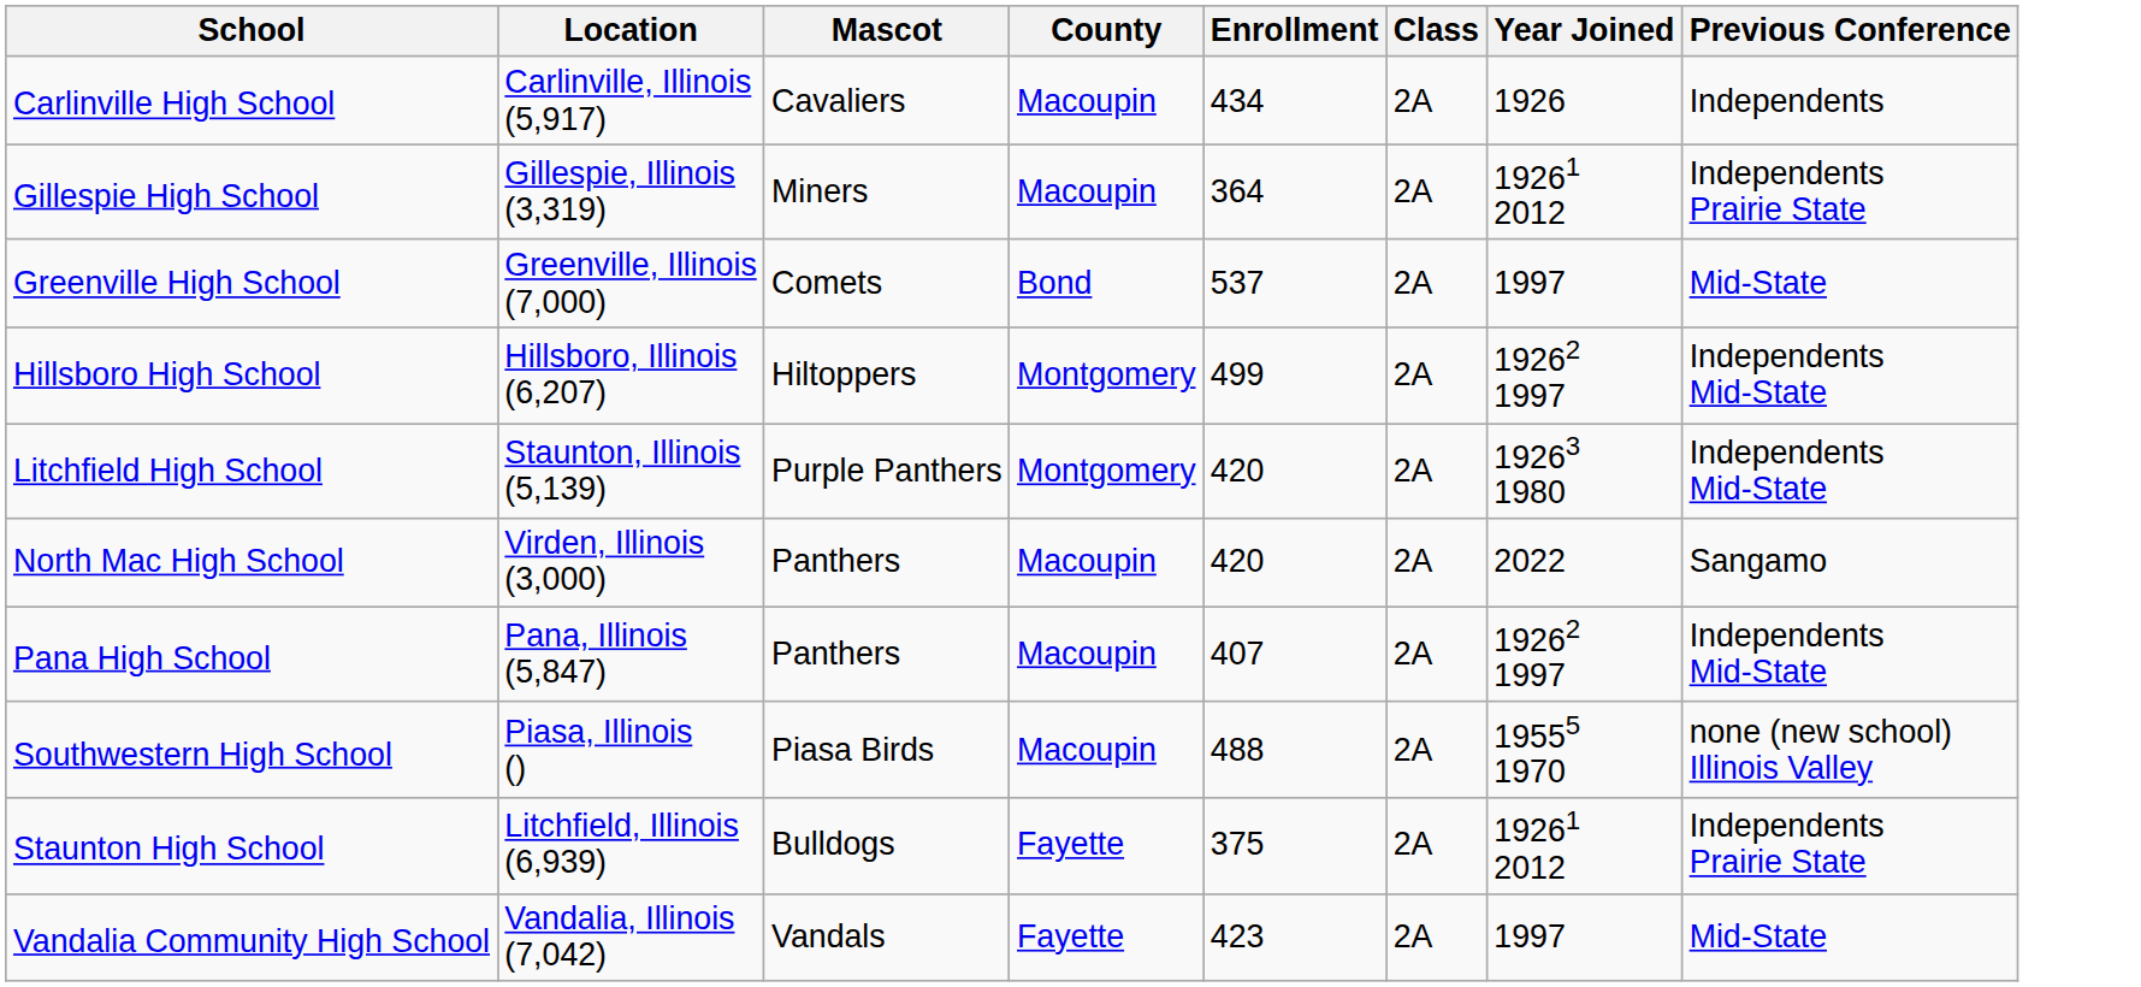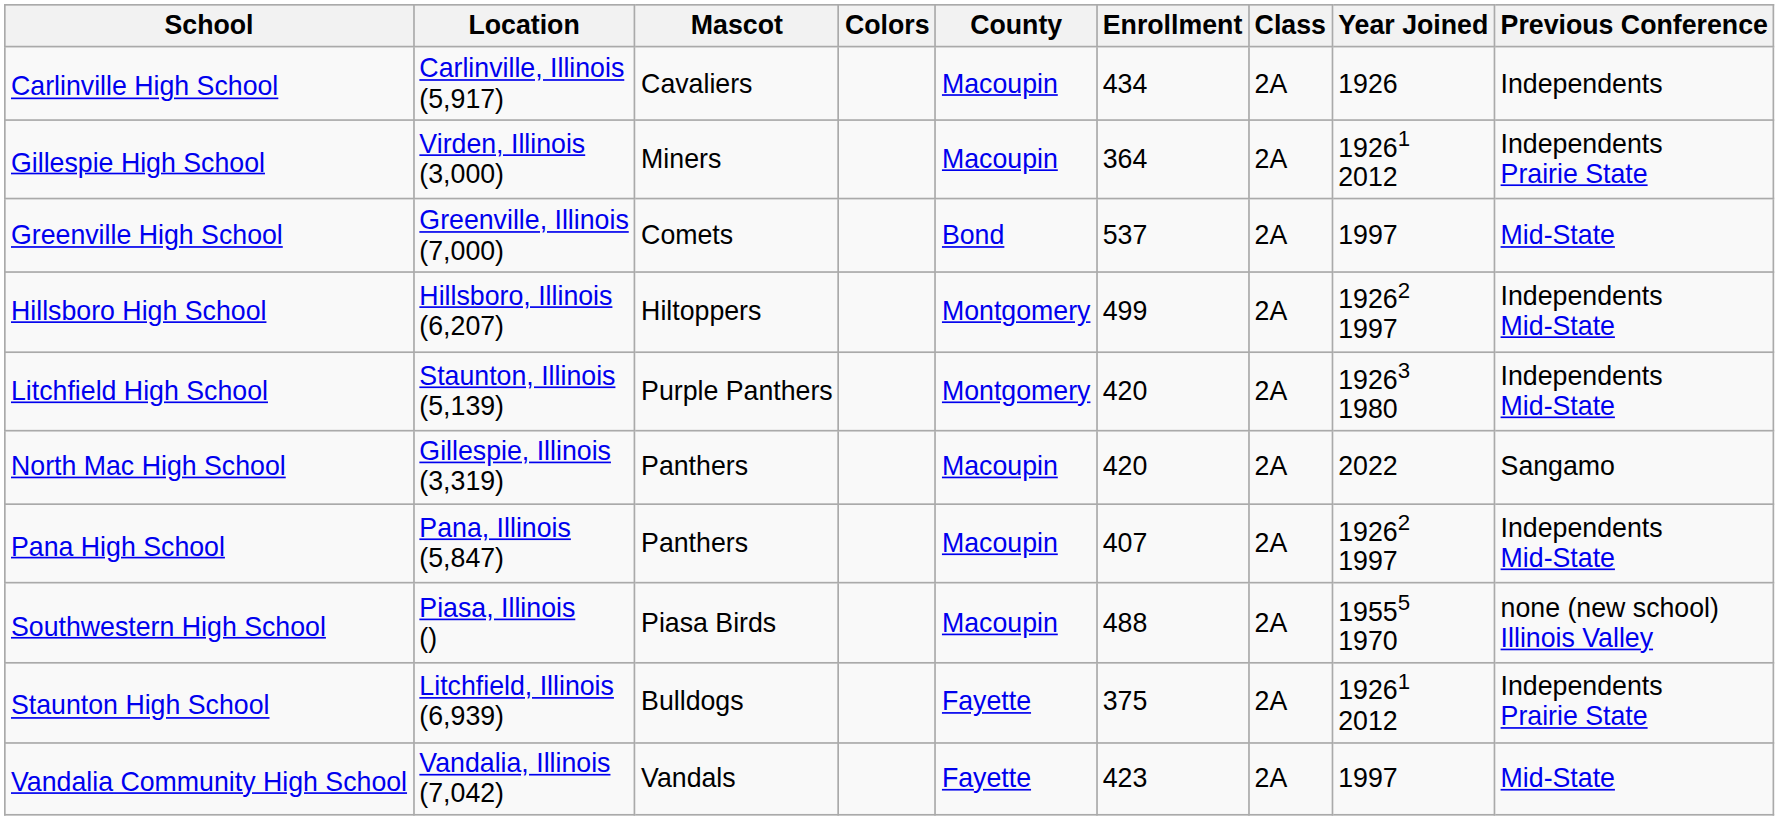+ column: Colors
Gillespie High School | Location: Gillespie, Illinois (3,319) -> Virden, Illinois (3,000)
North Mac High School | Location: Virden, Illinois (3,000) -> Gillespie, Illinois (3,319)
